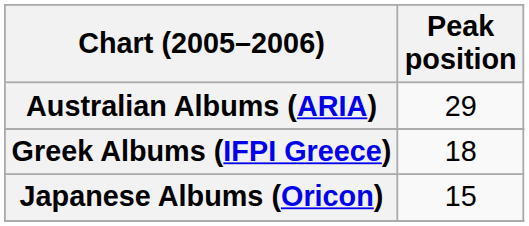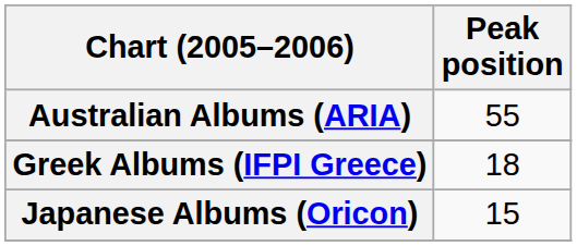Australian Albums (ARIA) | Peak position: 29 -> 55
